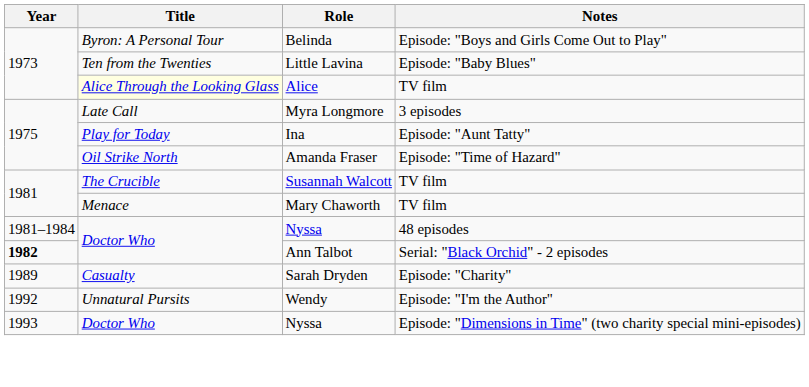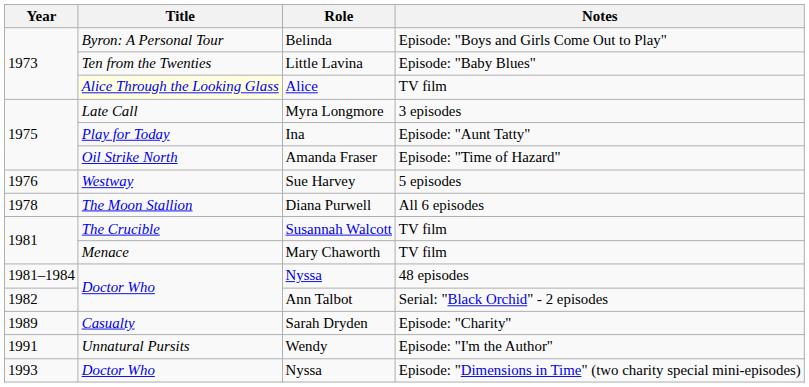+ row: 1976 | Westway | Sue Harvey | 5 episodes
+ row: 1978 | The Moon Stallion | Diana Purwell | All 6 episodes
Ann Talbot | Year: bold -> normal
Wendy | Year: 1992 -> 1991
